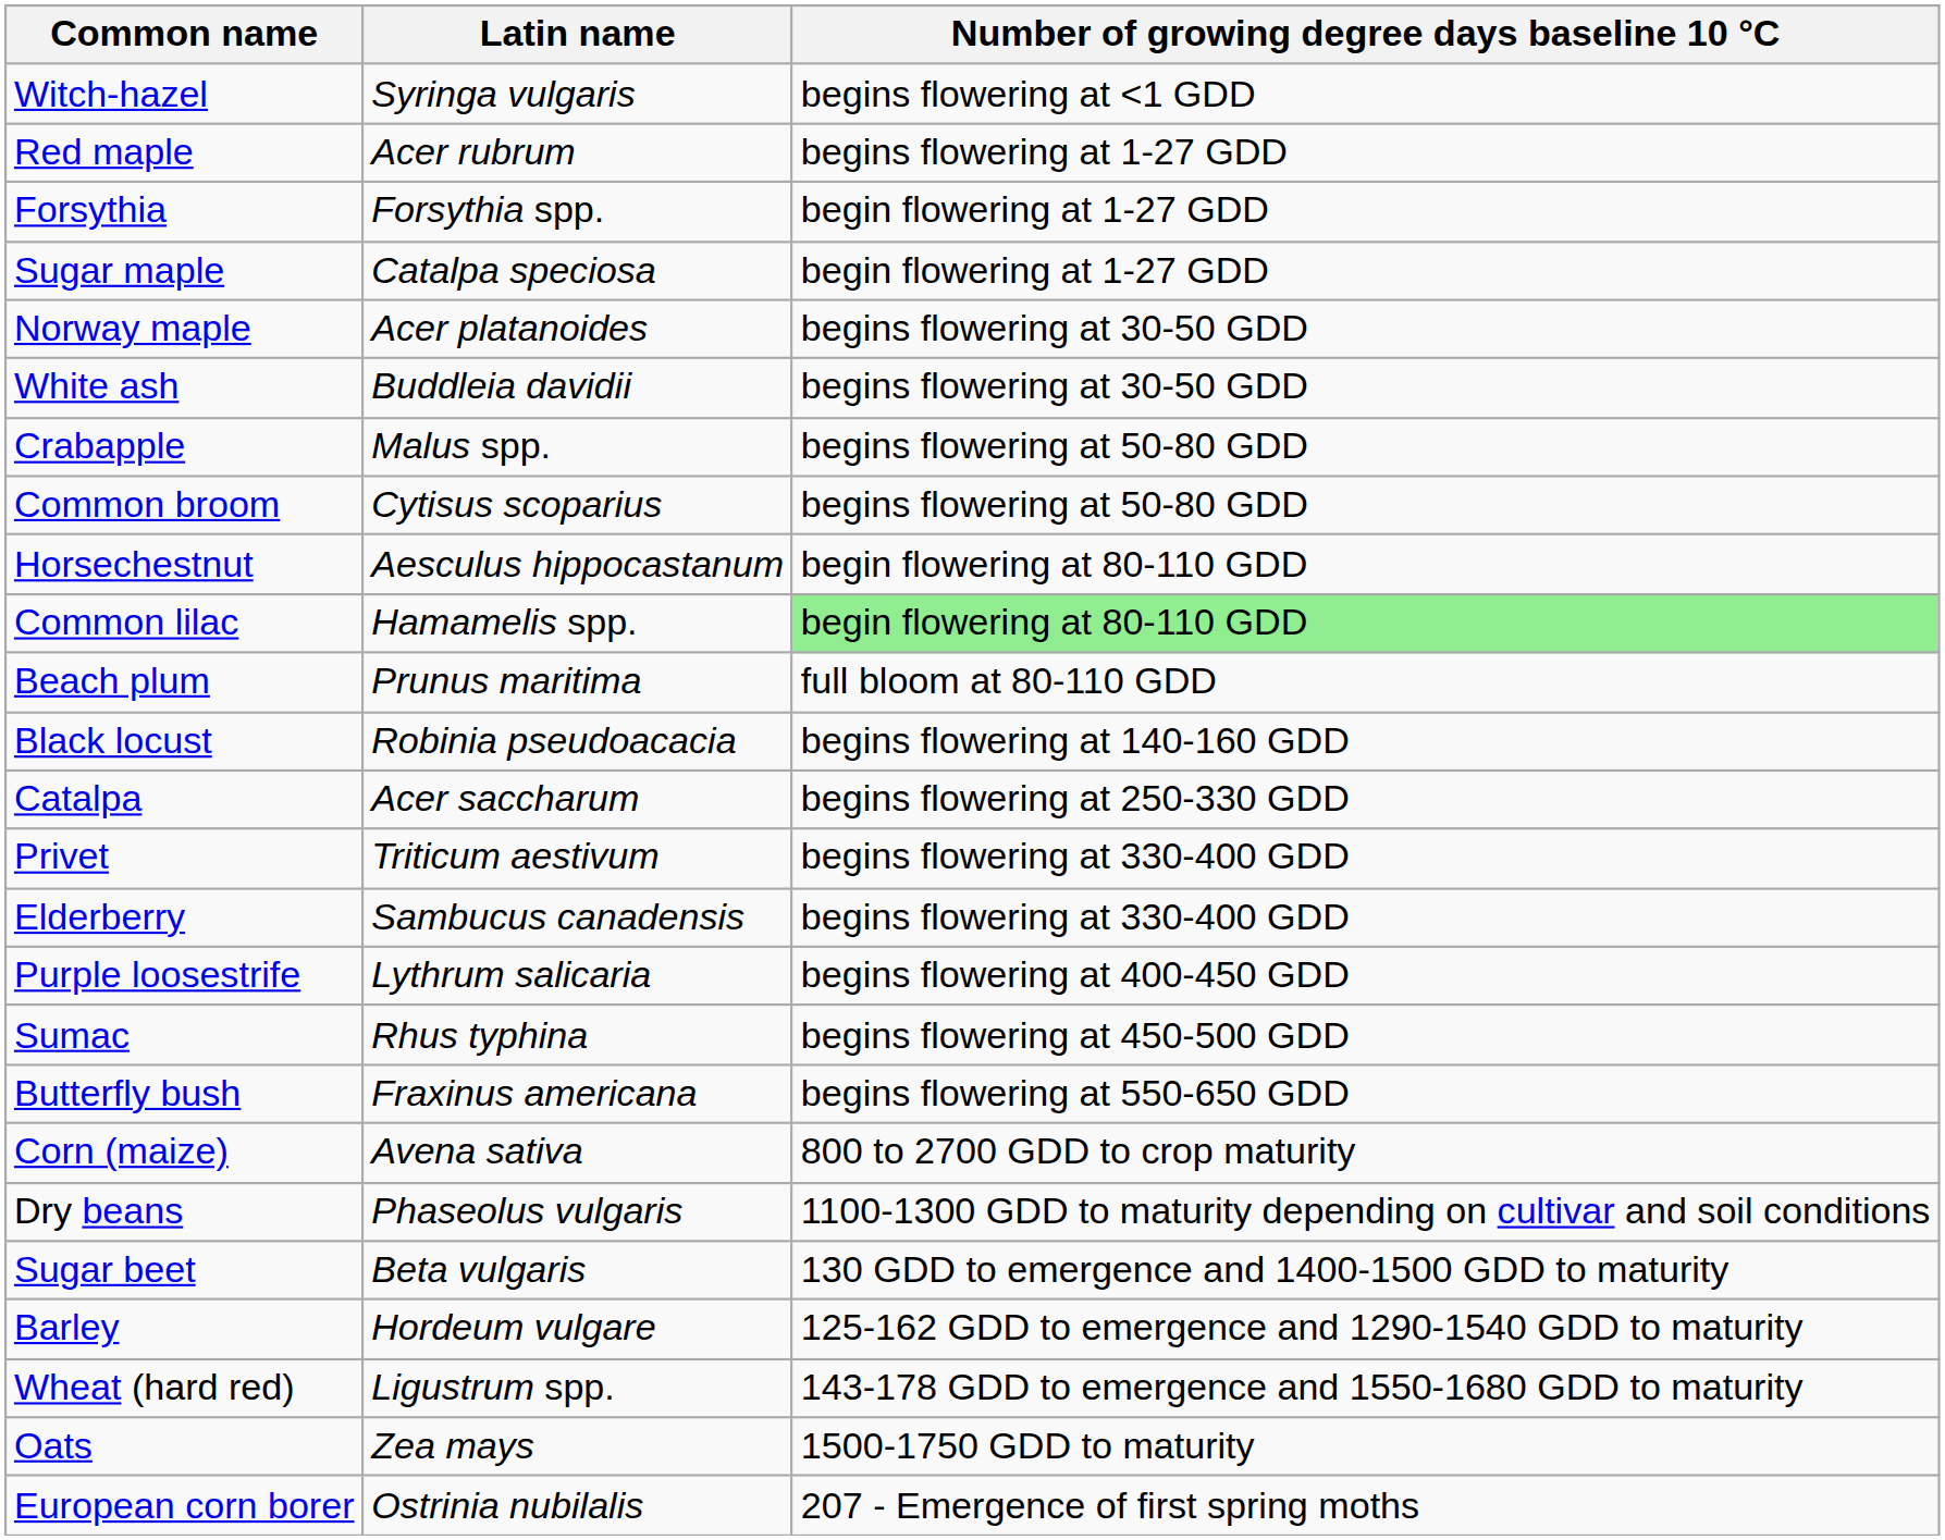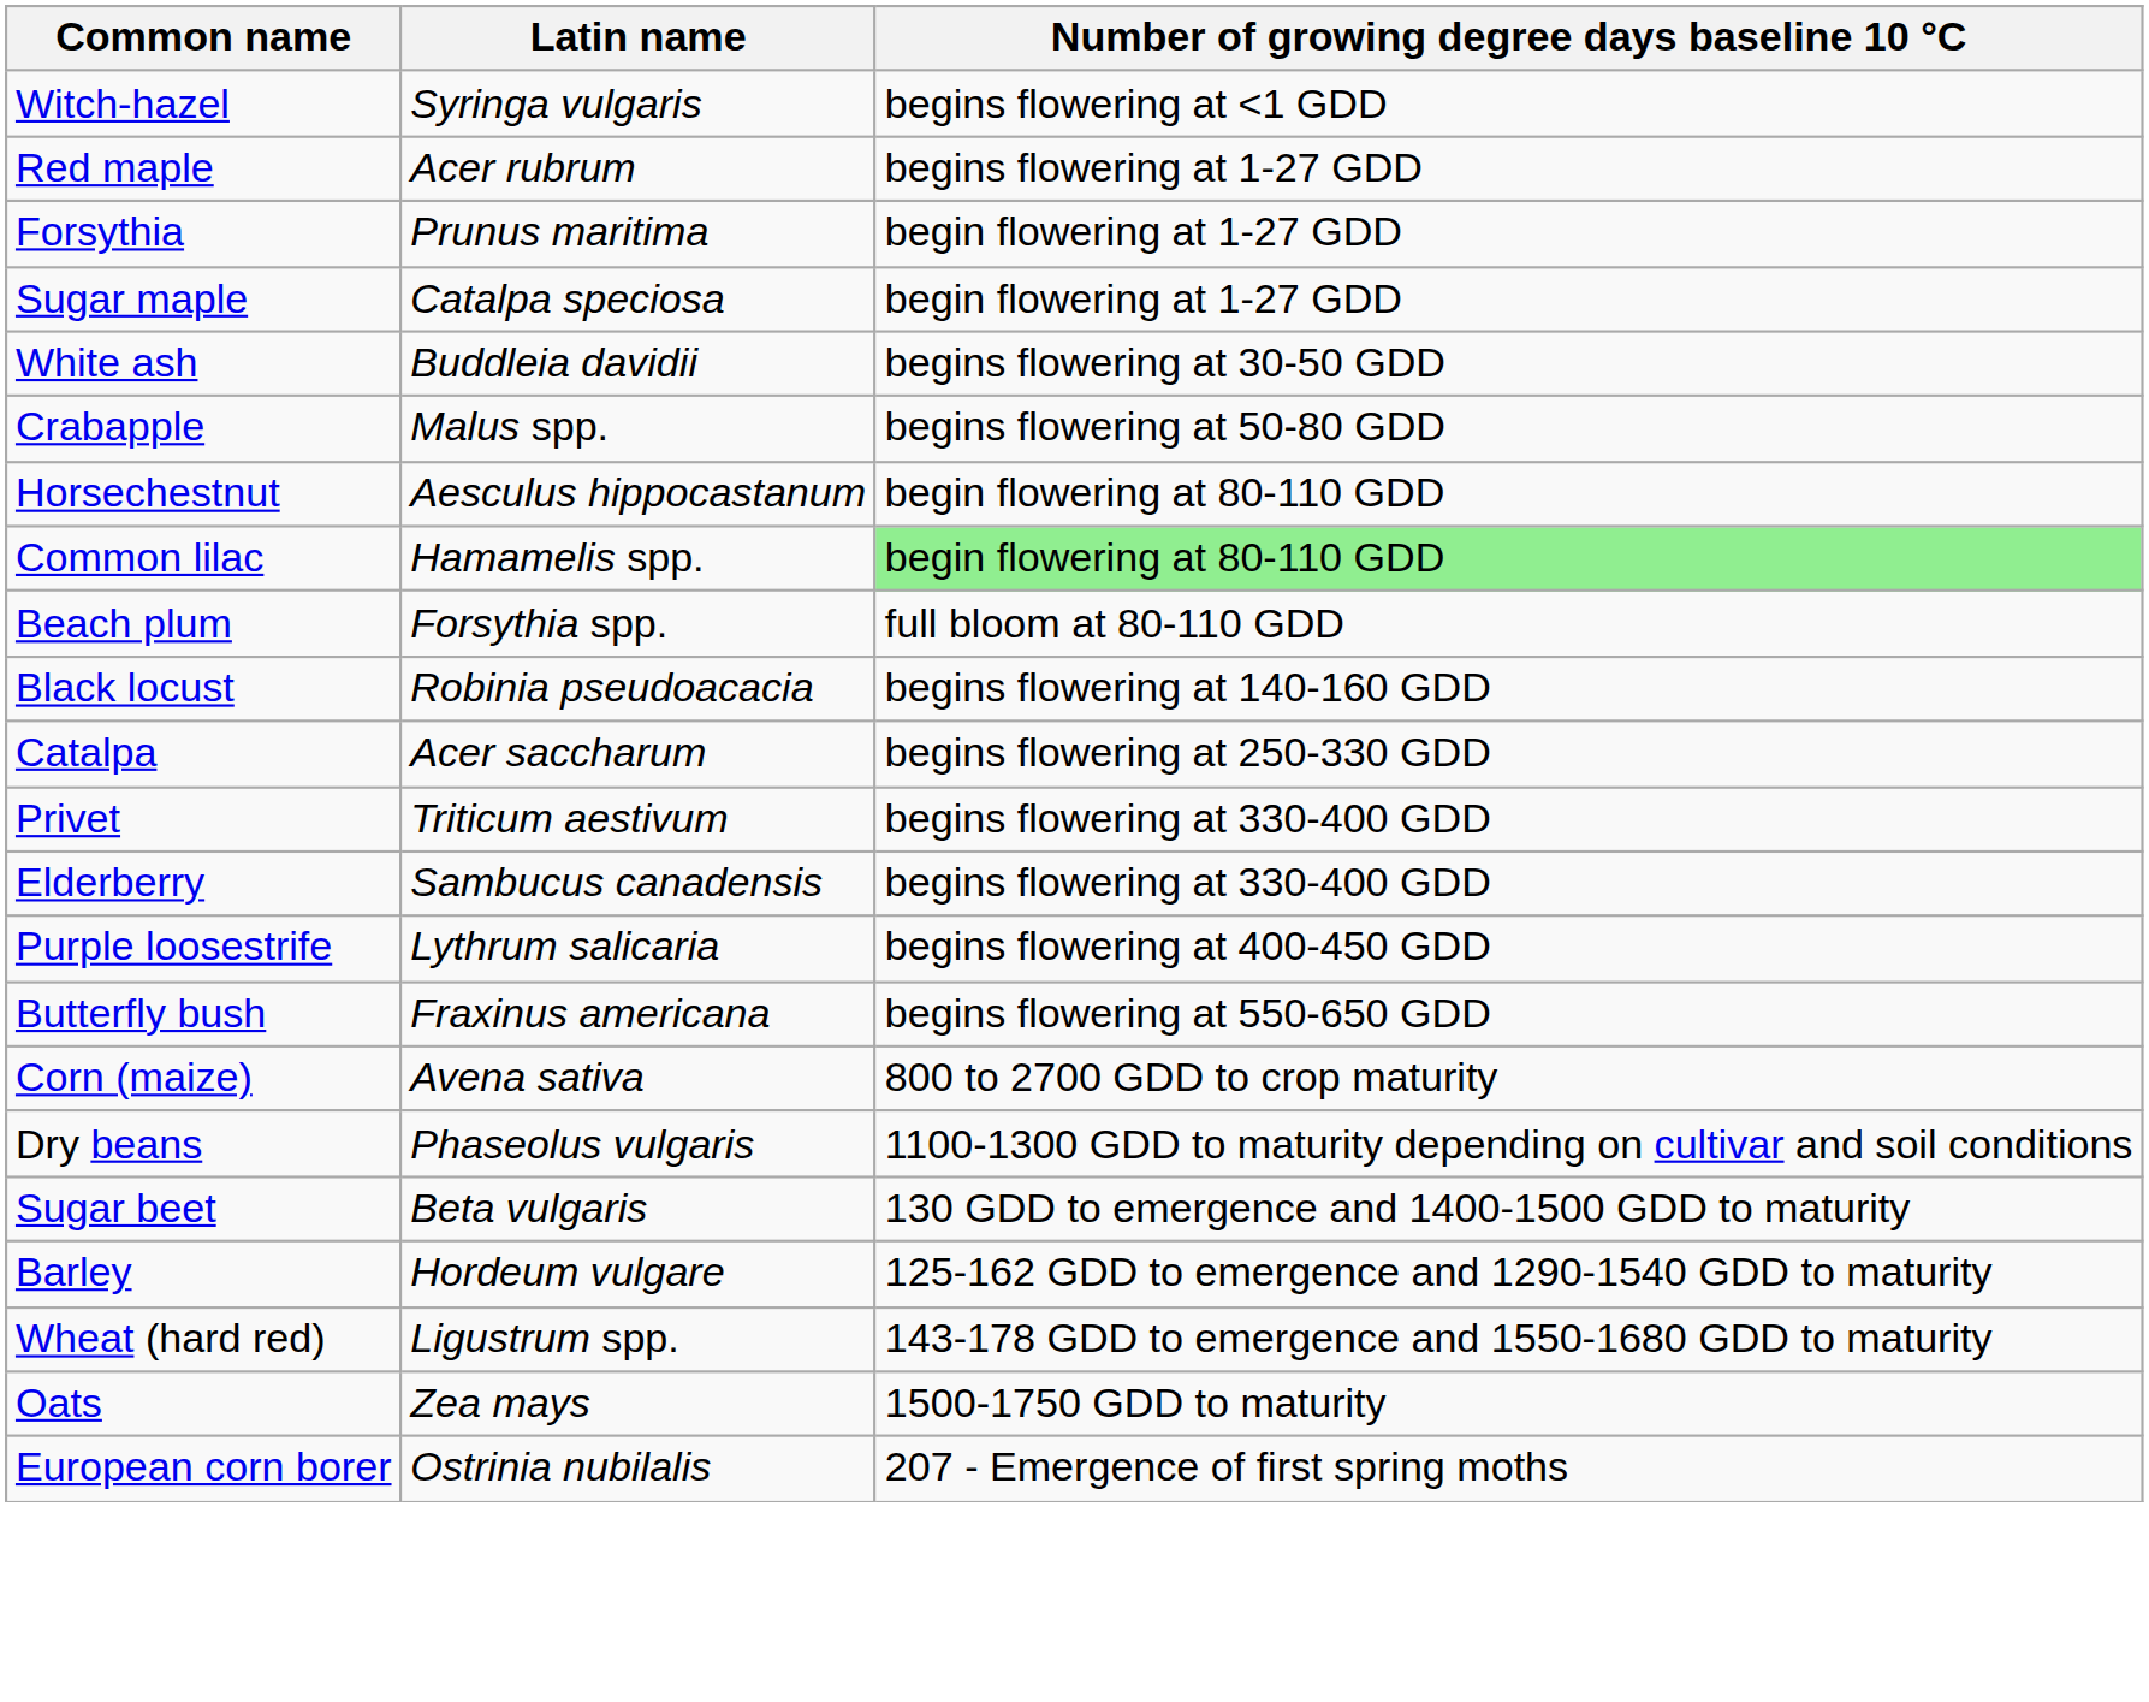Forsythia | Latin name: Forsythia spp. -> Prunus maritima
- row: Norway maple | Acer platanoides | begins flowering at 30-50 GDD
- row: Common broom | Cytisus scoparius | begins flowering at 50-80 GDD
Beach plum | Latin name: Prunus maritima -> Forsythia spp.
- row: Sumac | Rhus typhina | begins flowering at 450-500 GDD
